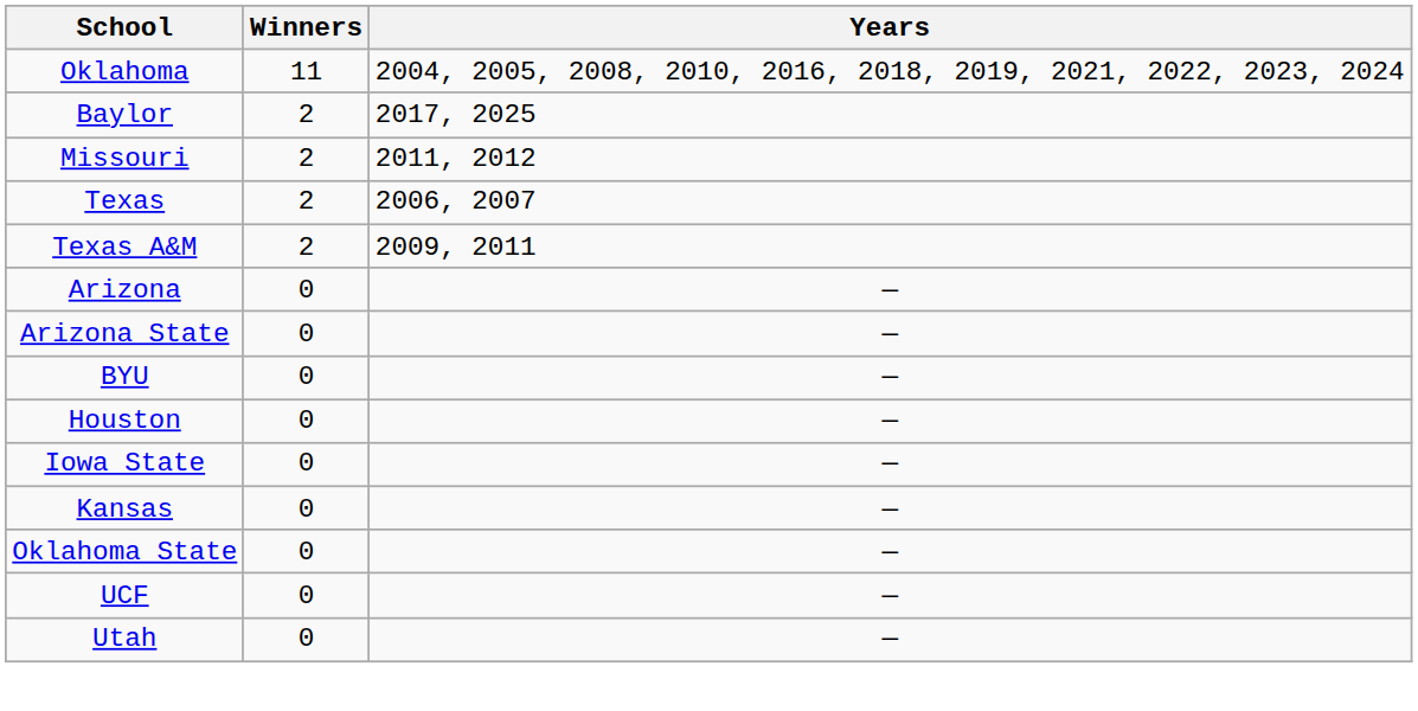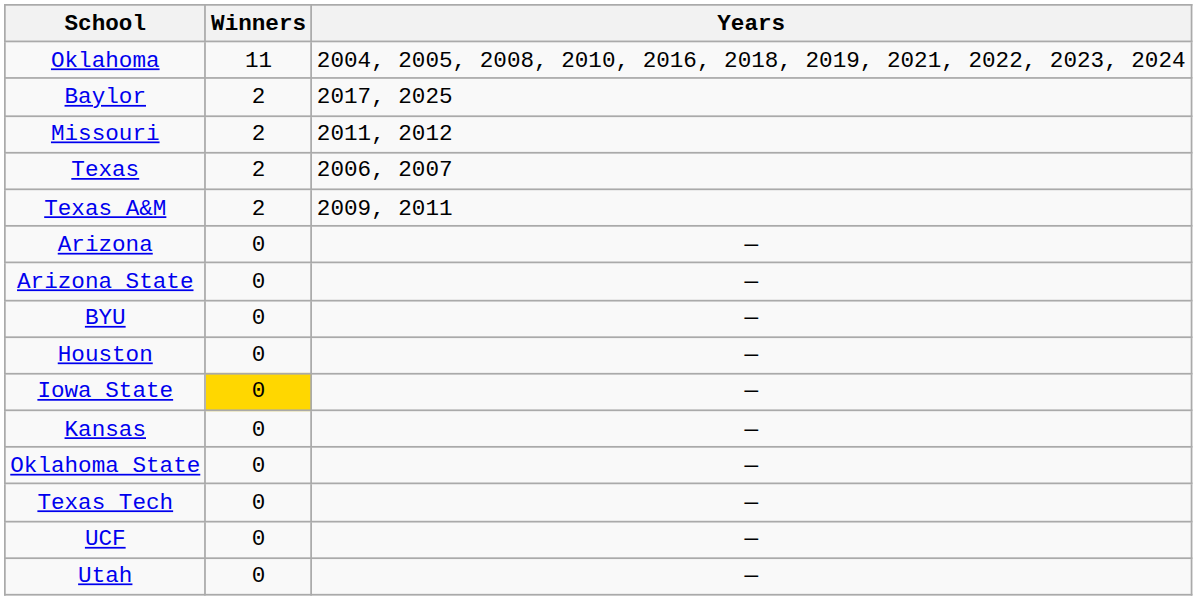Iowa State | Winners: no background -> gold background
+ row: Texas Tech | 0 | —
